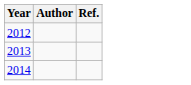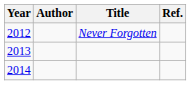+ column: Title | Never Forgotten
